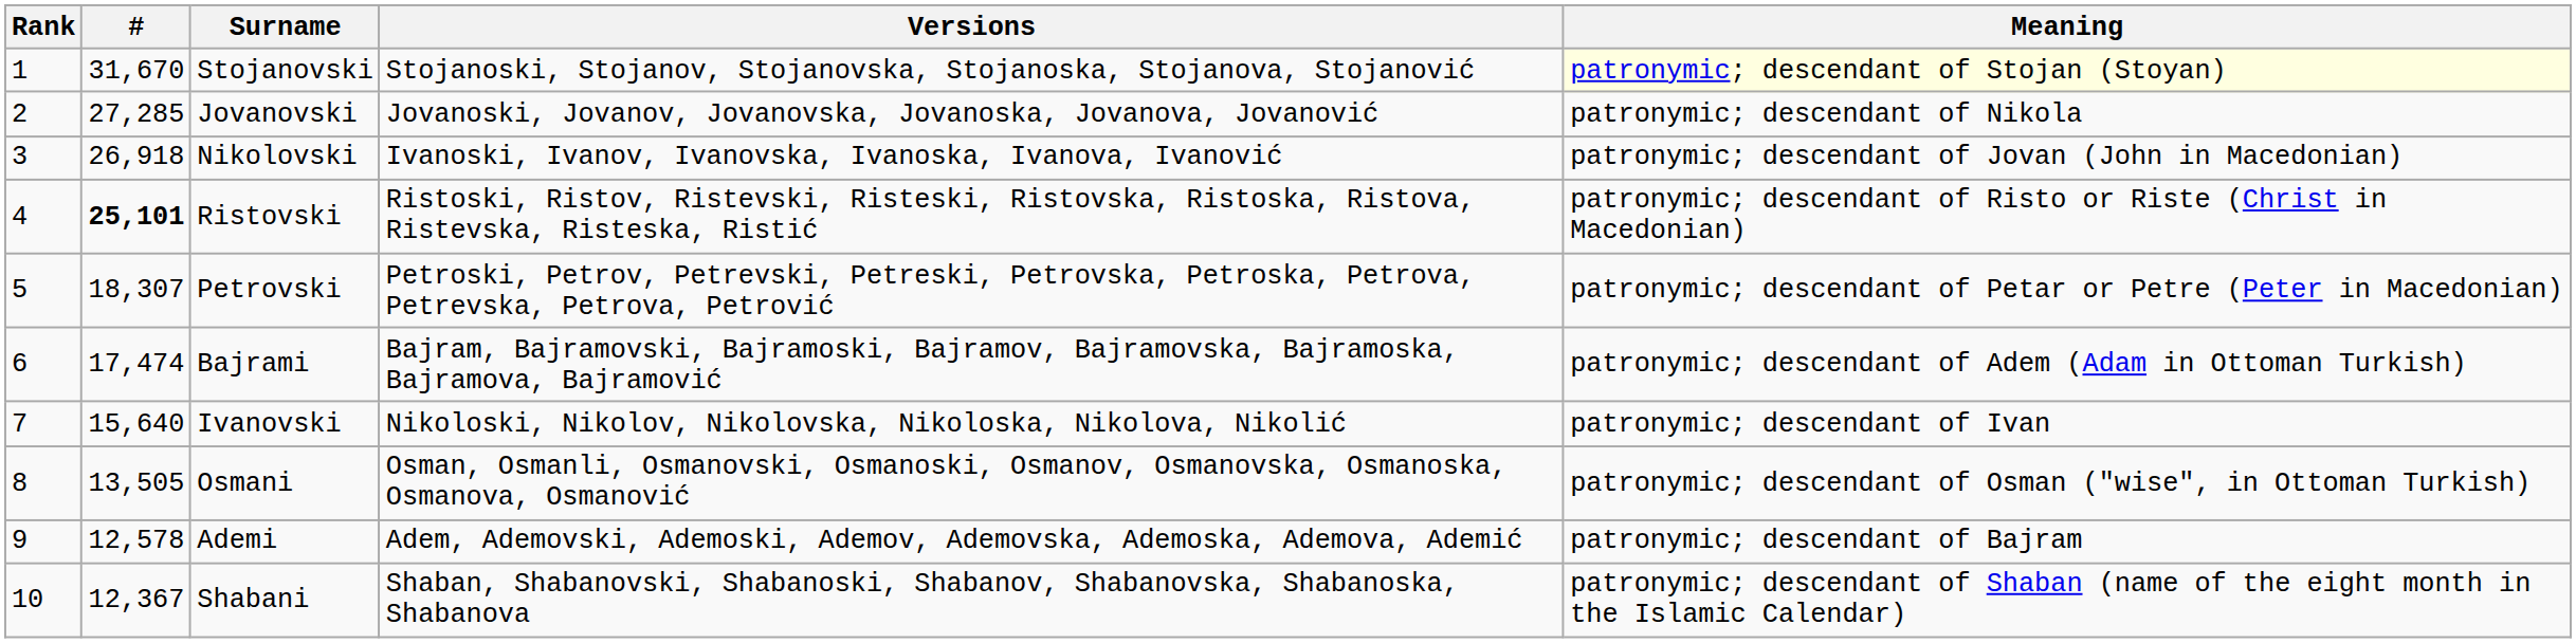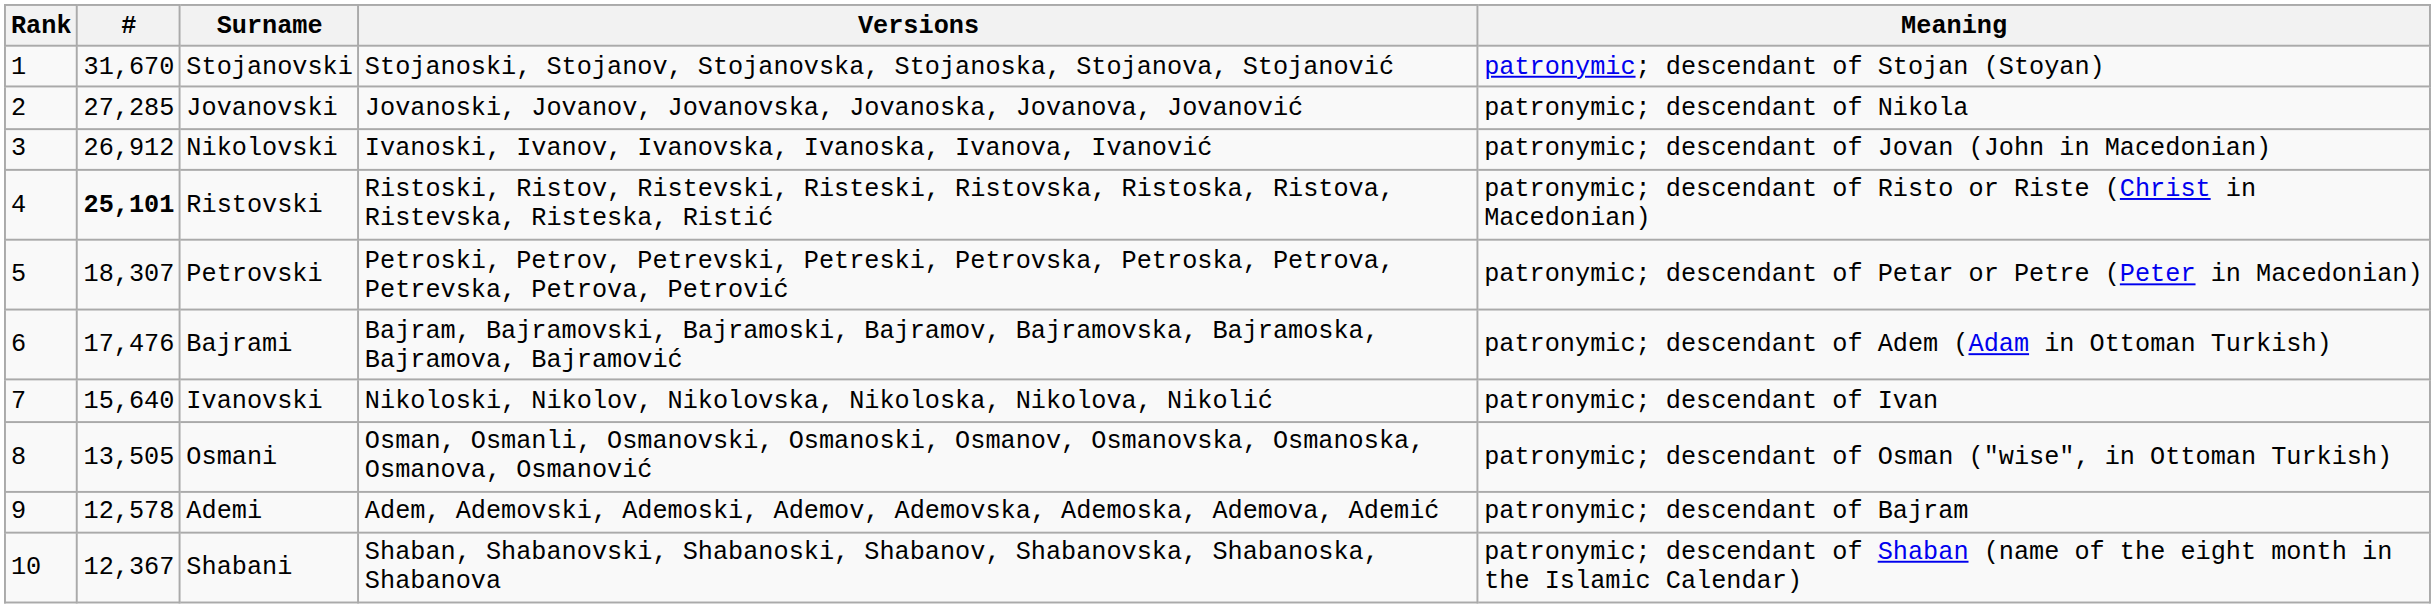Stojanovski | Meaning: lightyellow background -> no background
Nikolovski | #: 26,918 -> 26,912
Bajrami | #: 17,474 -> 17,476
